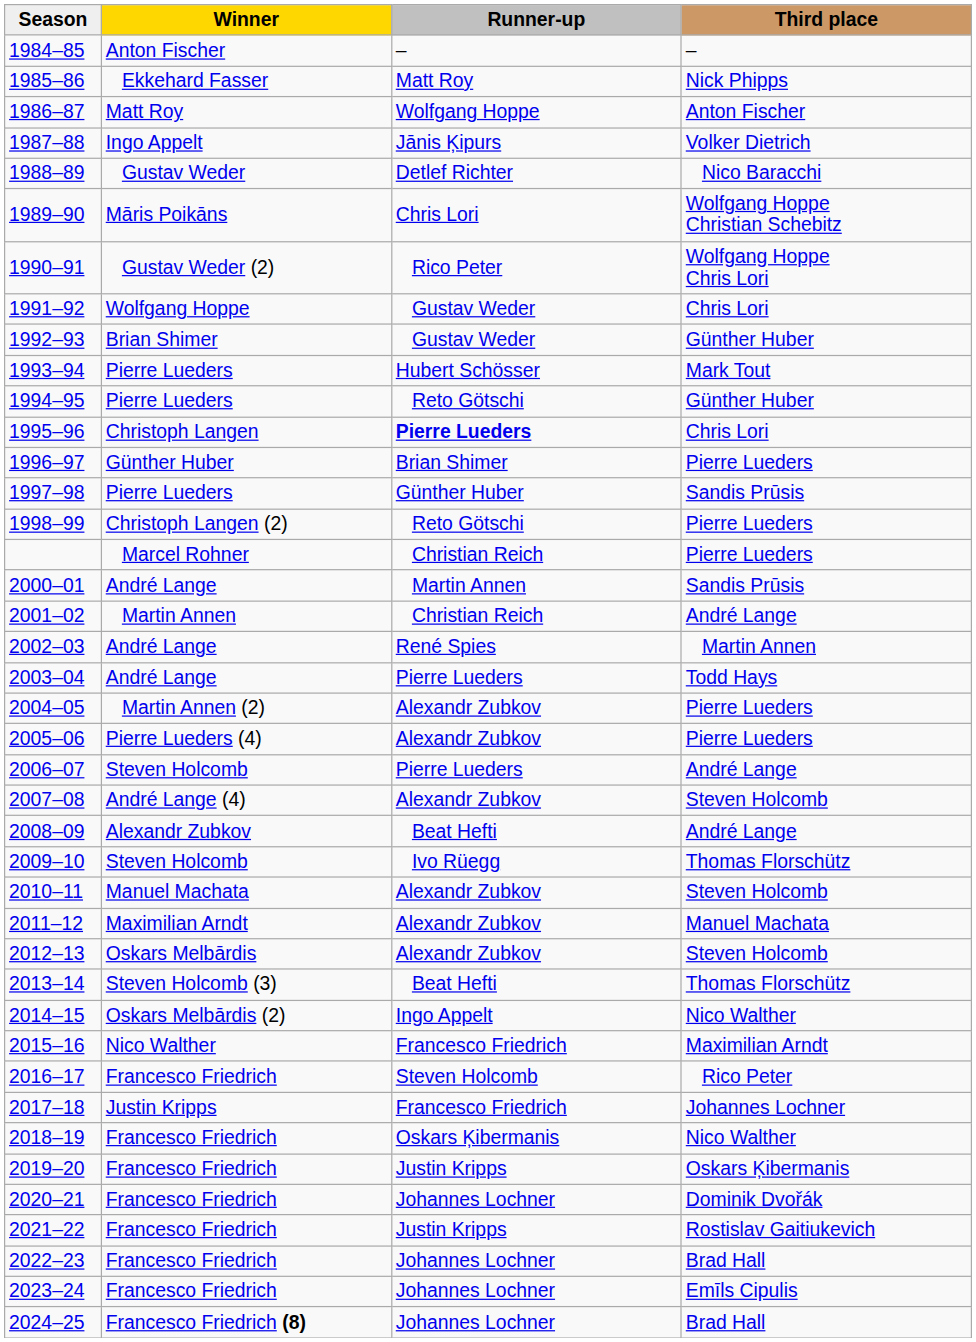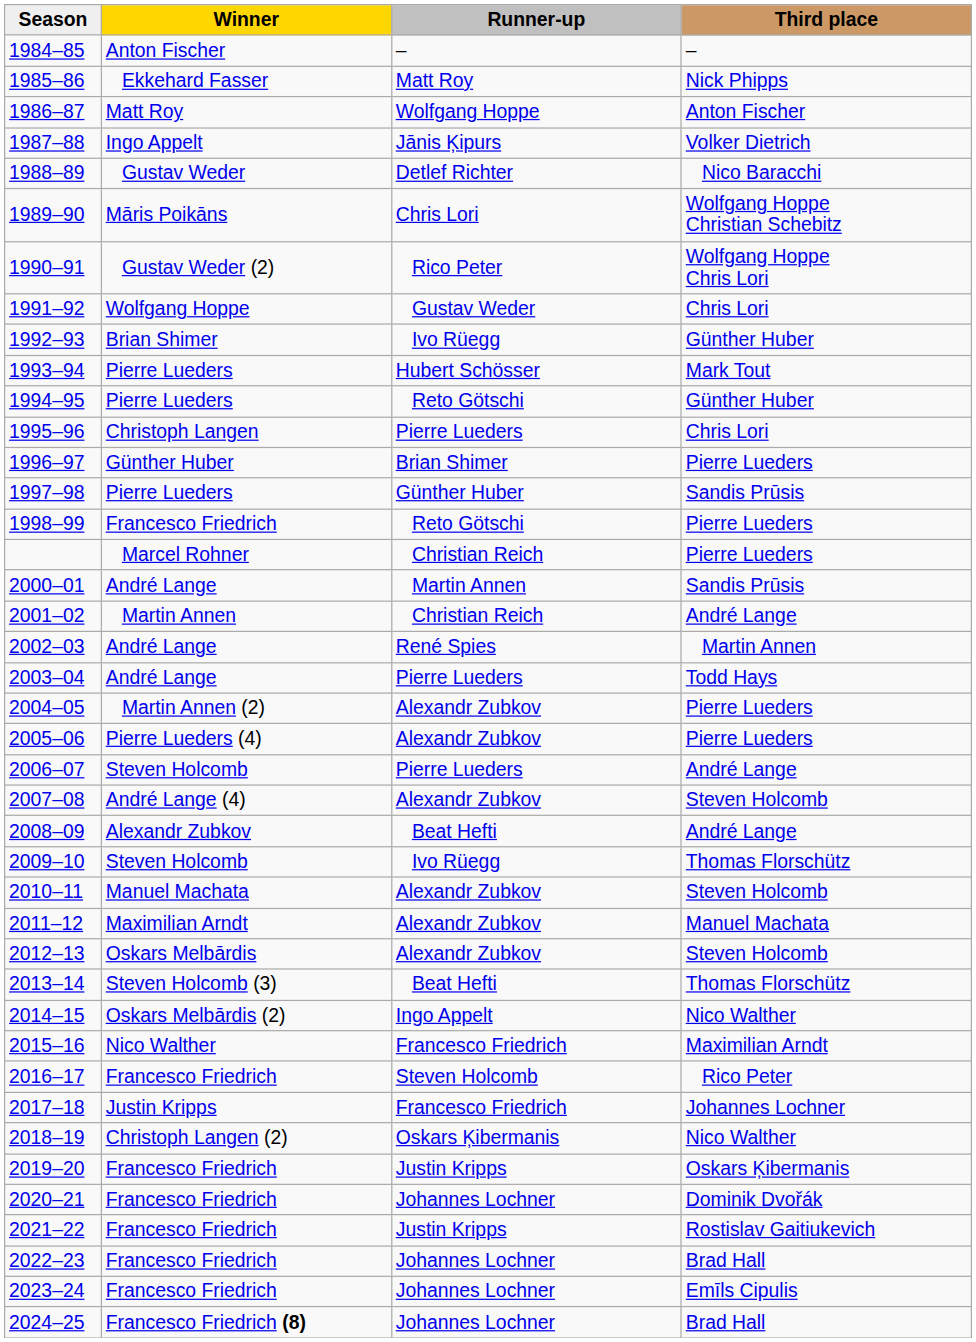1992–93 | Runner-up: Gustav Weder -> Ivo Rüegg
1995–96 | Runner-up: bold -> normal
1998–99 | Winner: Christoph Langen (2) -> Francesco Friedrich
2018–19 | Winner: Francesco Friedrich -> Christoph Langen (2)
